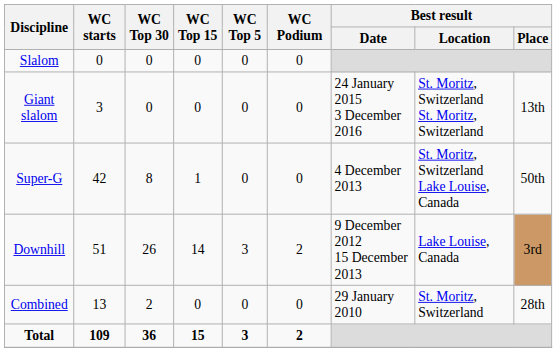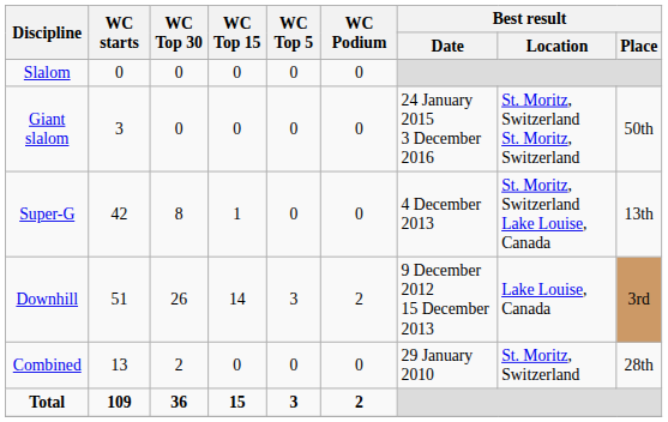Giant slalom | Best result / Place: 13th -> 50th
Super-G | Best result / Place: 50th -> 13th
